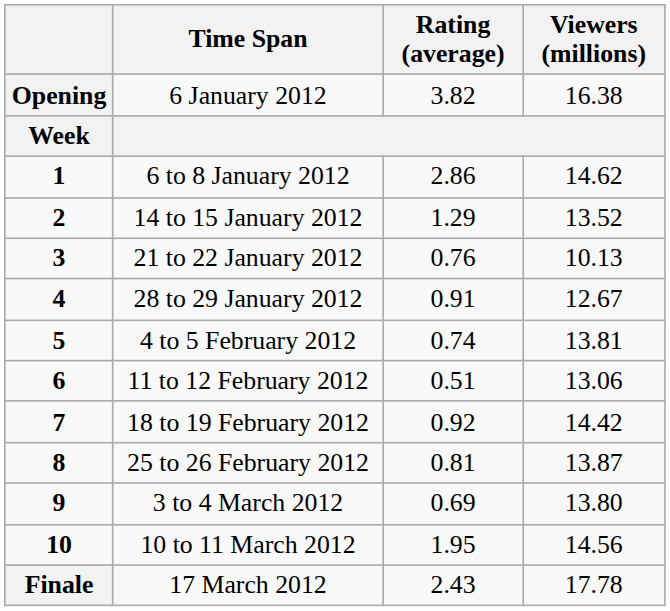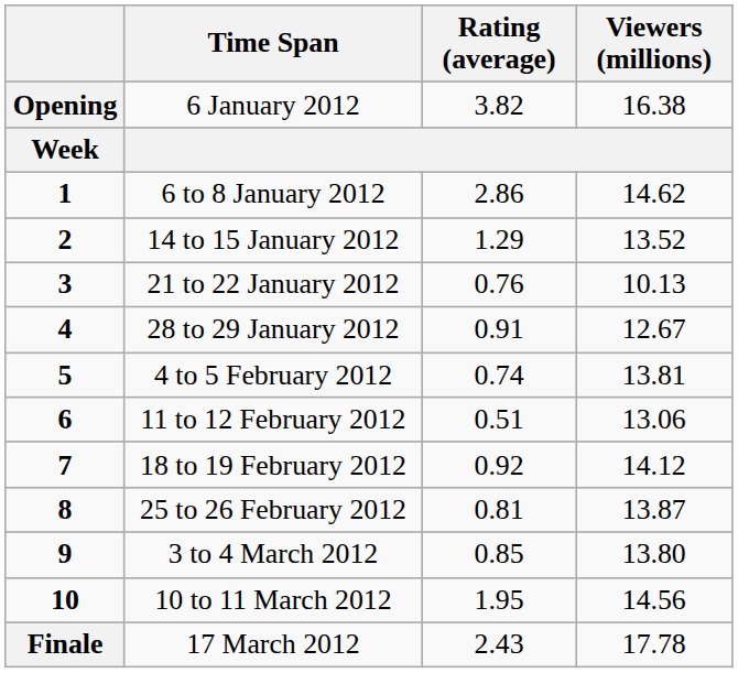18 to 19 February 2012 | Viewers (millions): 14.42 -> 14.12
3 to 4 March 2012 | Rating (average): 0.69 -> 0.85
